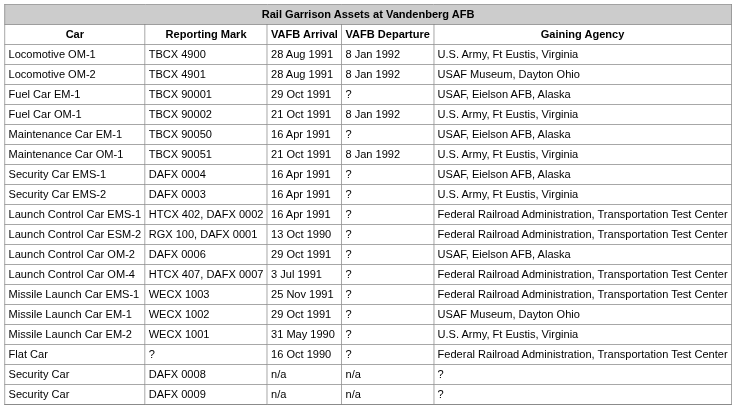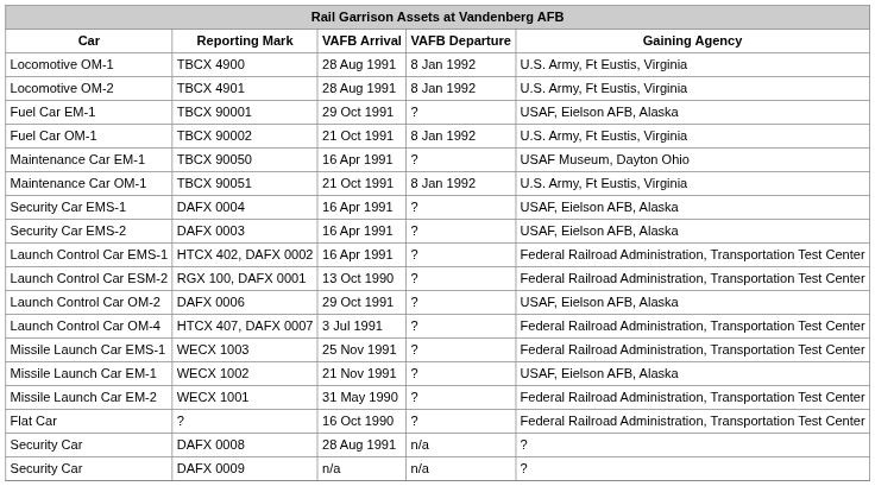TBCX 4901 | Gaining Agency: USAF Museum, Dayton Ohio -> U.S. Army, Ft Eustis, Virginia
TBCX 90050 | Gaining Agency: USAF, Eielson AFB, Alaska -> USAF Museum, Dayton Ohio
DAFX 0003 | Gaining Agency: U.S. Army, Ft Eustis, Virginia -> USAF, Eielson AFB, Alaska
WECX 1002 | VAFB Arrival: 29 Oct 1991 -> 21 Nov 1991
WECX 1002 | Gaining Agency: USAF Museum, Dayton Ohio -> USAF, Eielson AFB, Alaska
WECX 1001 | Gaining Agency: U.S. Army, Ft Eustis, Virginia -> Federal Railroad Administration, Transportation Test Center
DAFX 0008 | VAFB Arrival: n/a -> 28 Aug 1991
